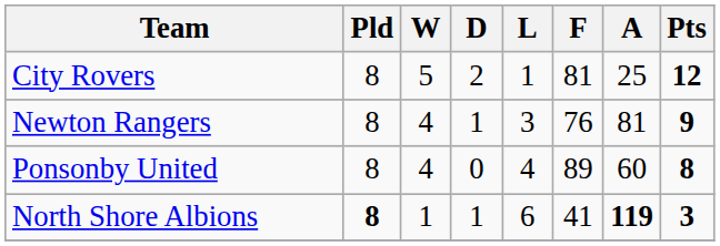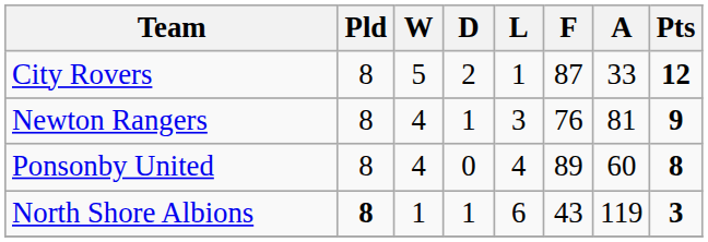City Rovers | F: 81 -> 87
City Rovers | A: 25 -> 33
North Shore Albions | F: 41 -> 43
North Shore Albions | A: bold -> normal
